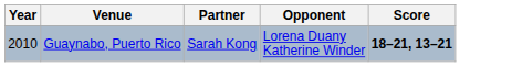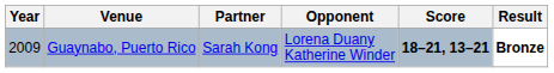+ column: Result | Bronze
Guaynabo, Puerto Rico | Year: 2010 -> 2009
